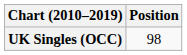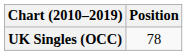UK Singles (OCC) | Position: 98 -> 78
